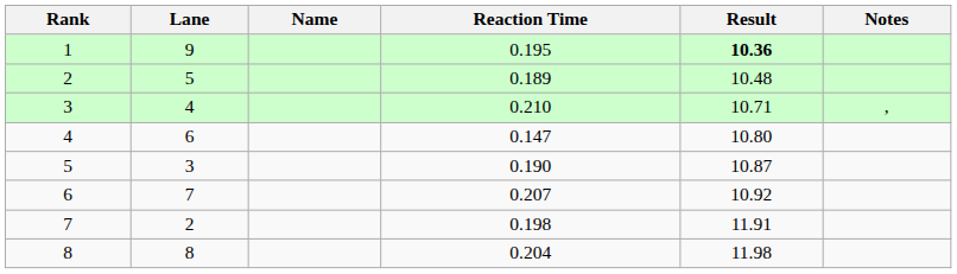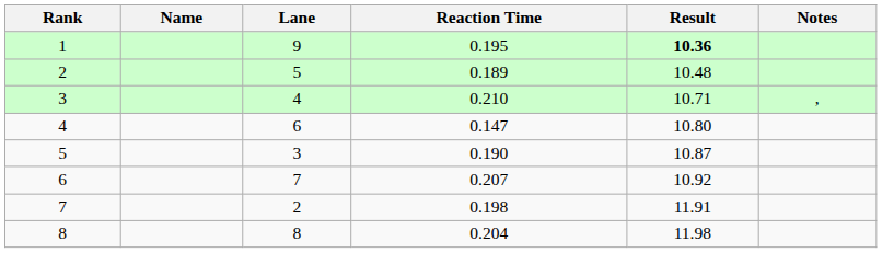columns swapped: Lane <-> Name
